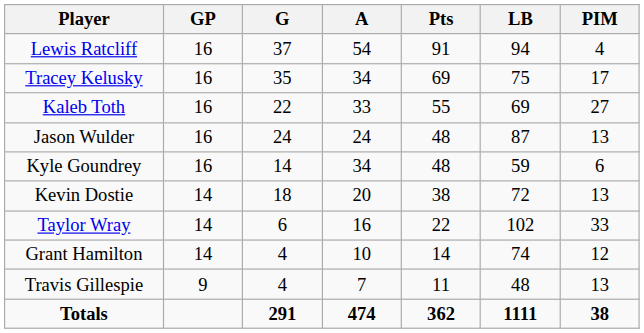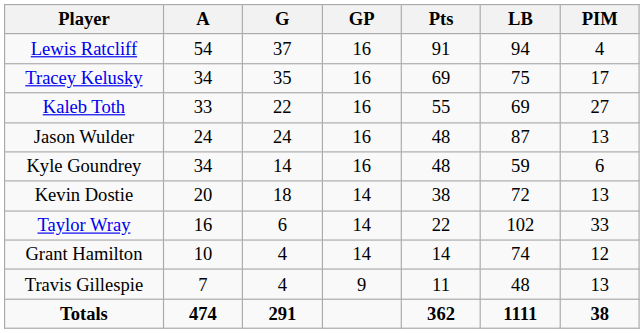columns swapped: GP <-> A
